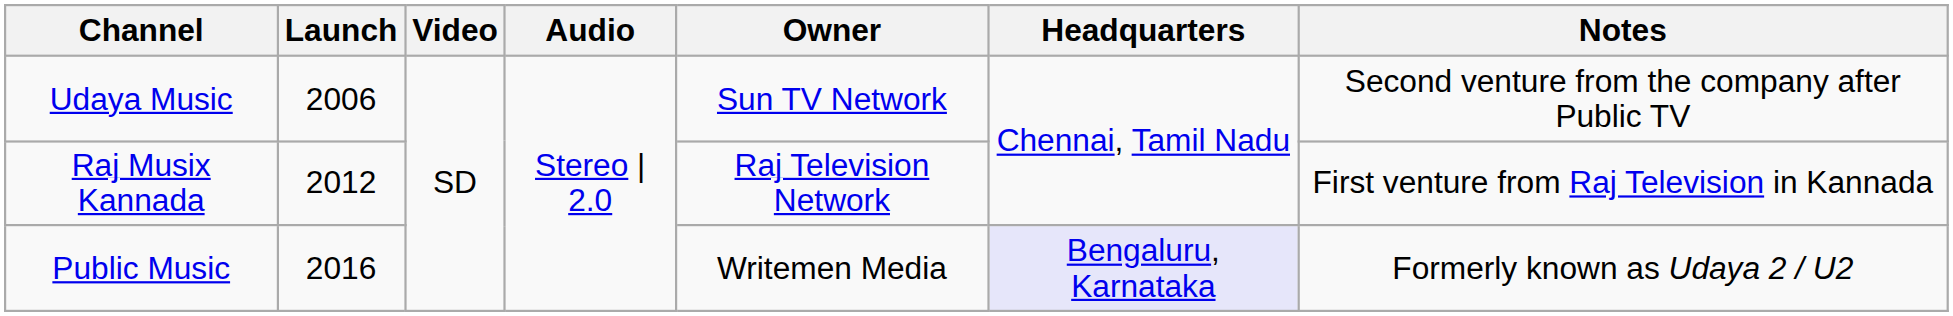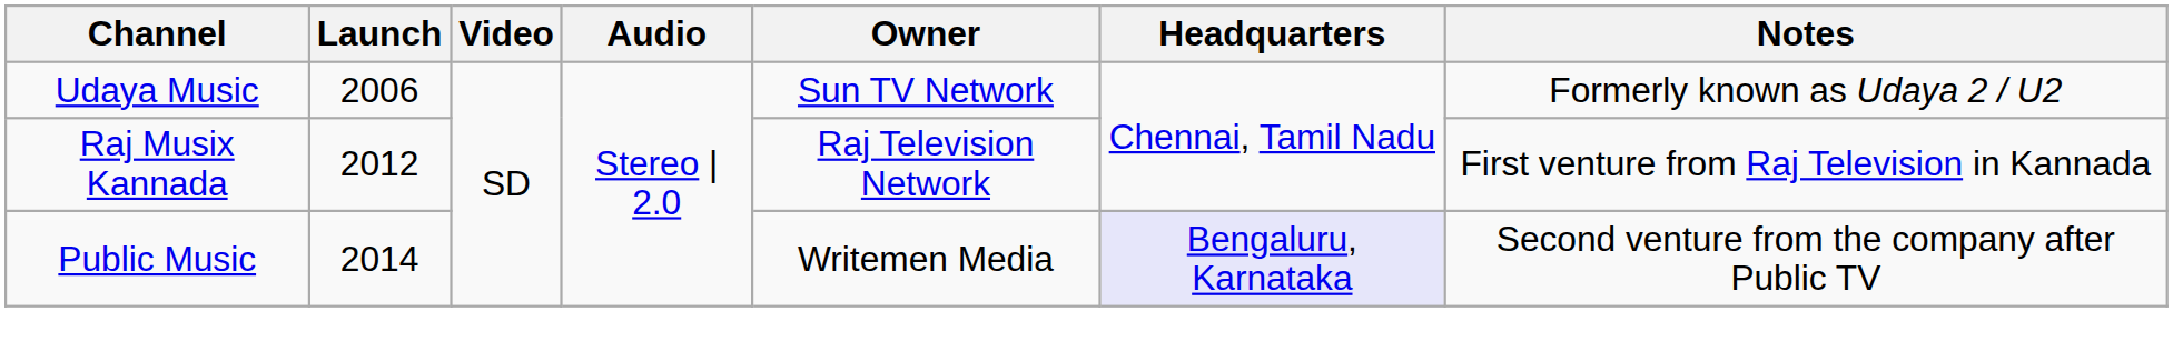Udaya Music | Notes: Second venture from the company after Public TV -> Formerly known as Udaya 2 / U2
Public Music | Launch: 2016 -> 2014
Public Music | Notes: Formerly known as Udaya 2 / U2 -> Second venture from the company after Public TV
